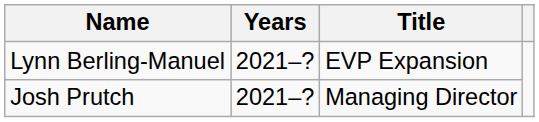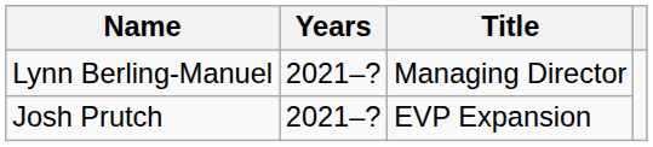Lynn Berling-Manuel | Title: EVP Expansion -> Managing Director
Josh Prutch | Title: Managing Director -> EVP Expansion
